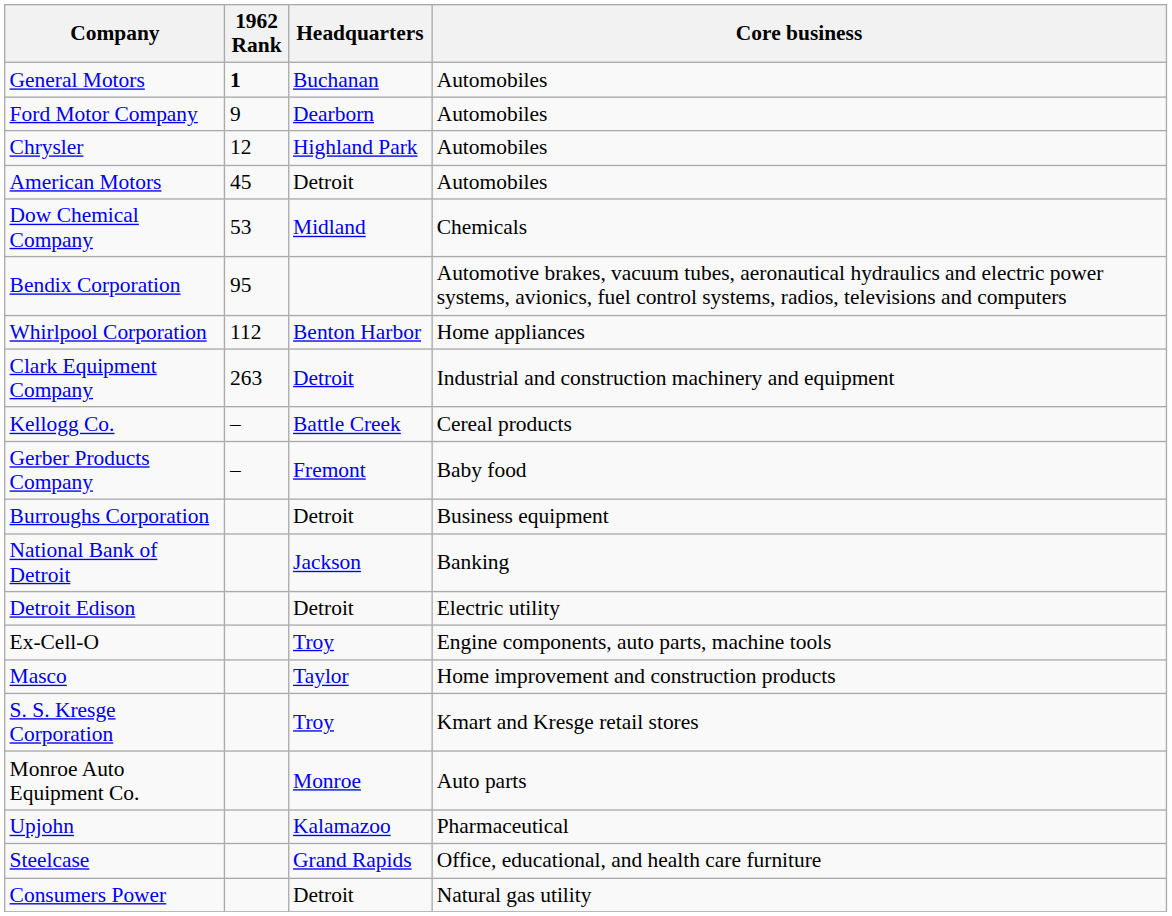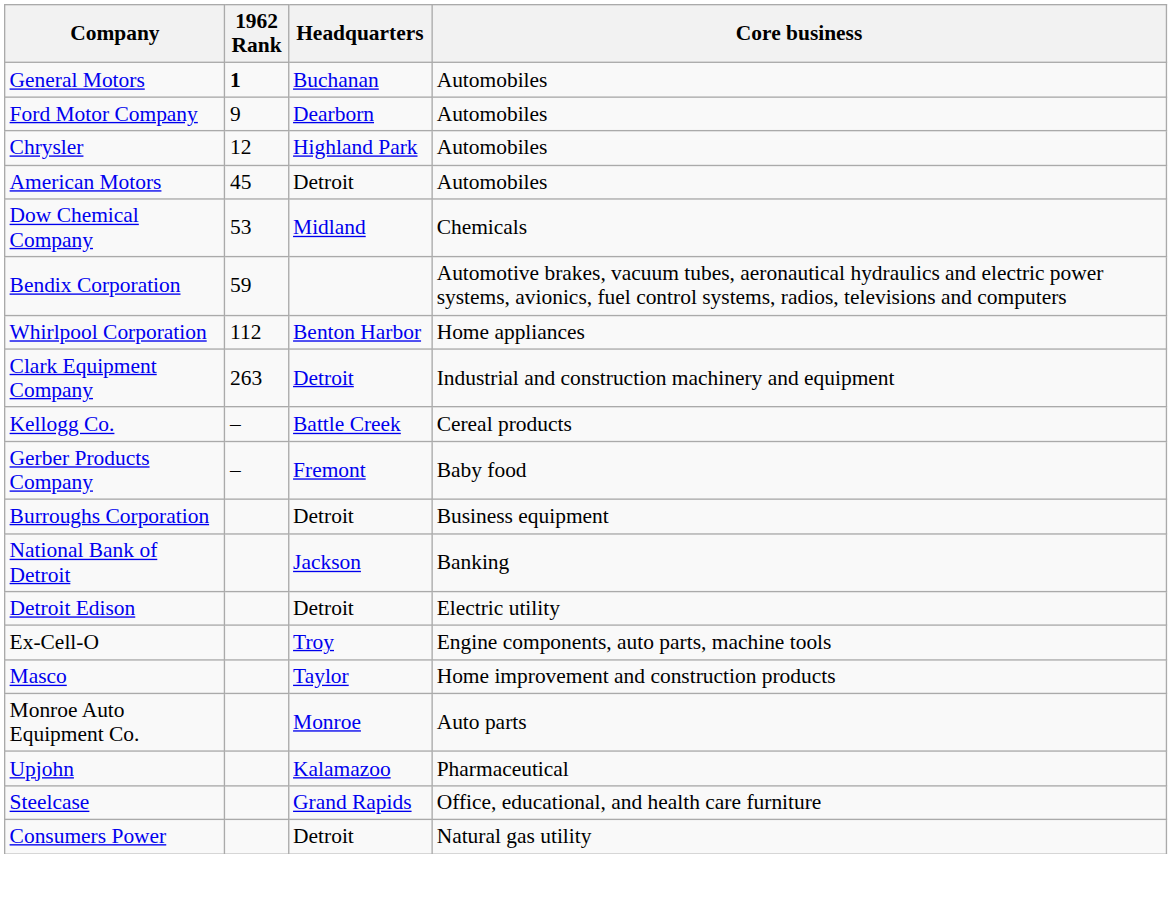Bendix Corporation | 1962 Rank: 95 -> 59
- row: S. S. Kresge Corporation | Troy | Kmart and Kresge retail stores
